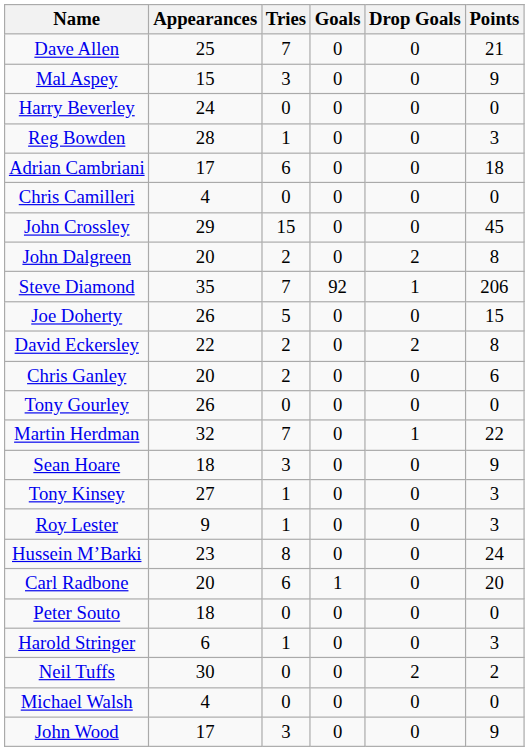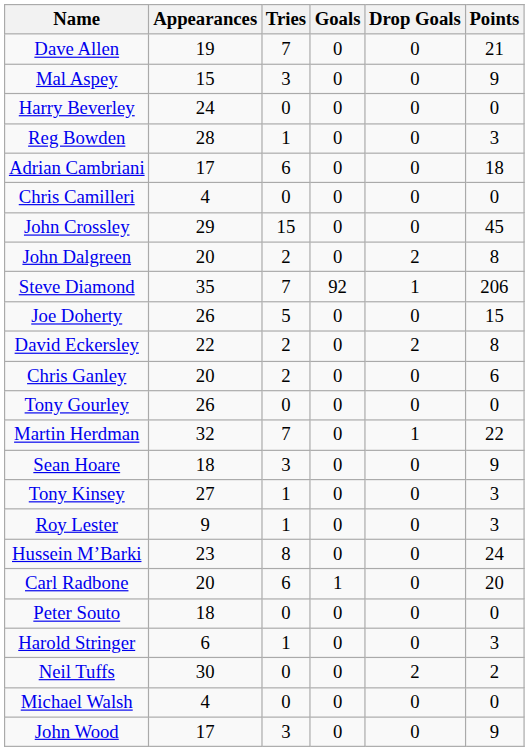Dave Allen | Appearances: 25 -> 19
